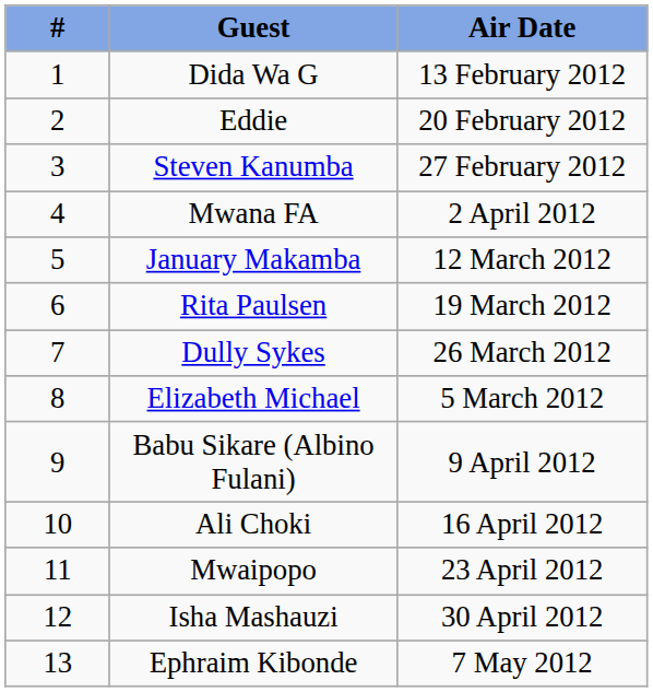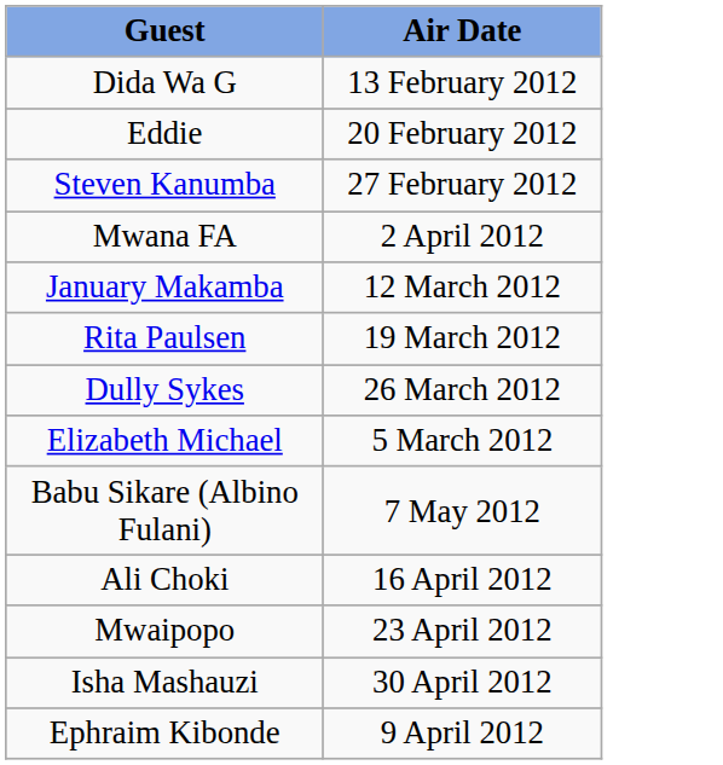- column: # | 1 | 2 | 3 | 4 | 5 | 6 | 7 | 8 | 9 | 10 | 11 | 12 | 13
Babu Sikare (Albino Fulani) | Air Date: 9 April 2012 -> 7 May 2012
Ephraim Kibonde | Air Date: 7 May 2012 -> 9 April 2012
